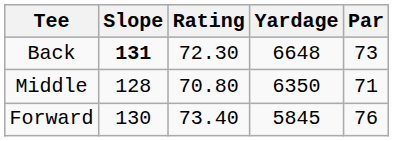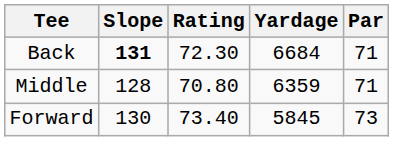Back | Yardage: 6648 -> 6684
Back | Par: 73 -> 71
Middle | Yardage: 6350 -> 6359
Forward | Par: 76 -> 73
